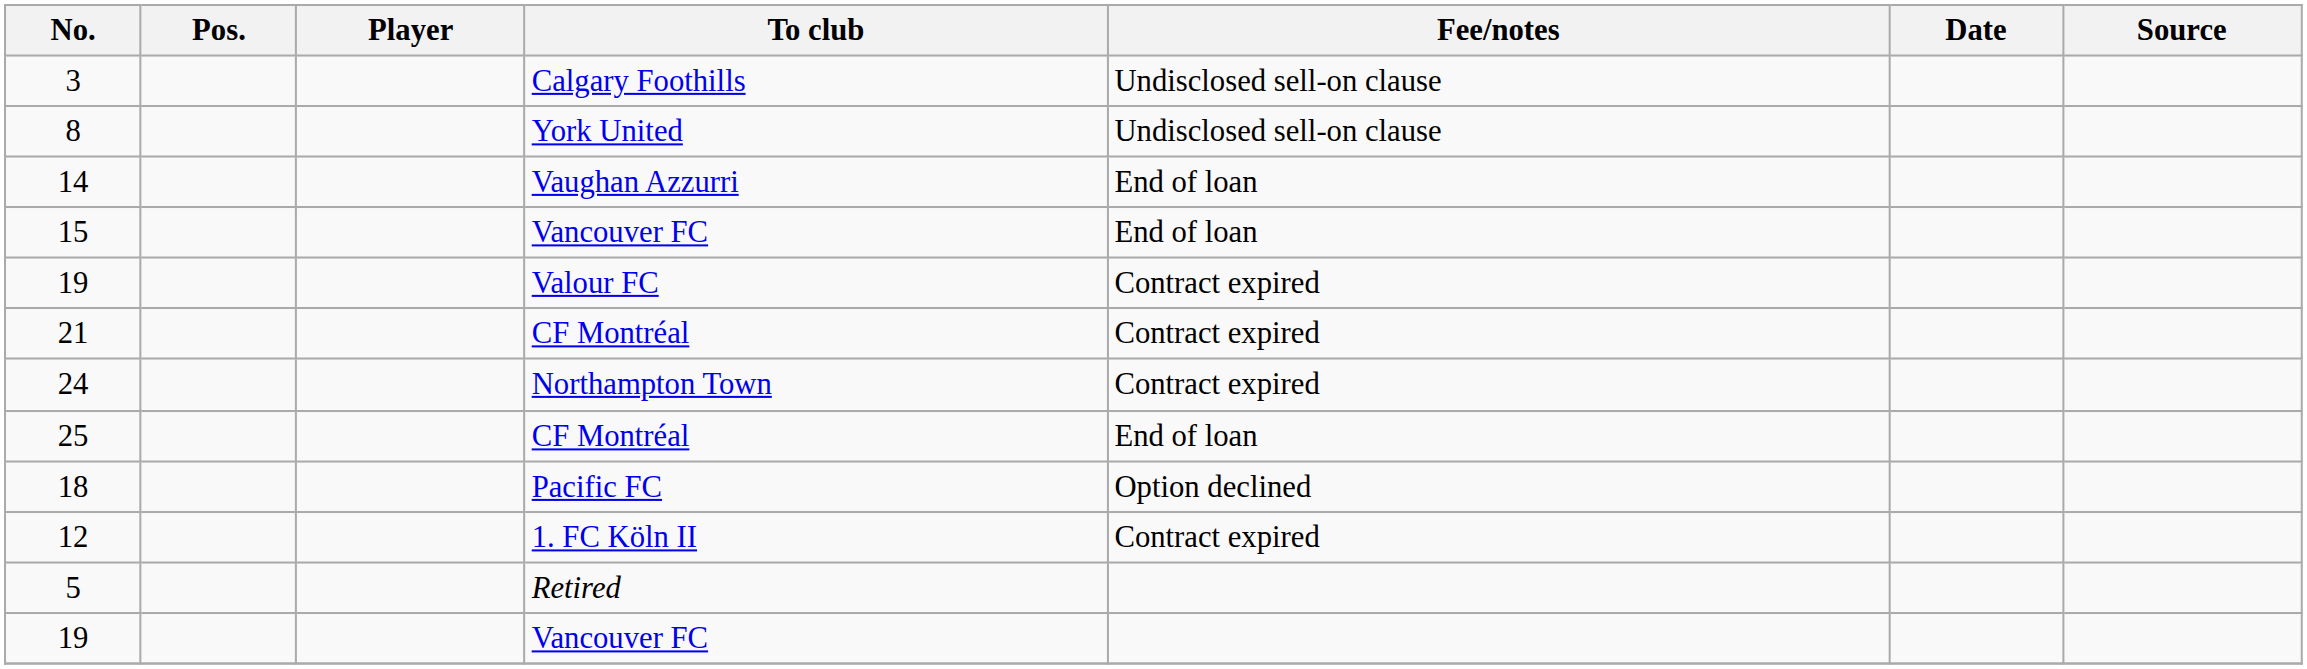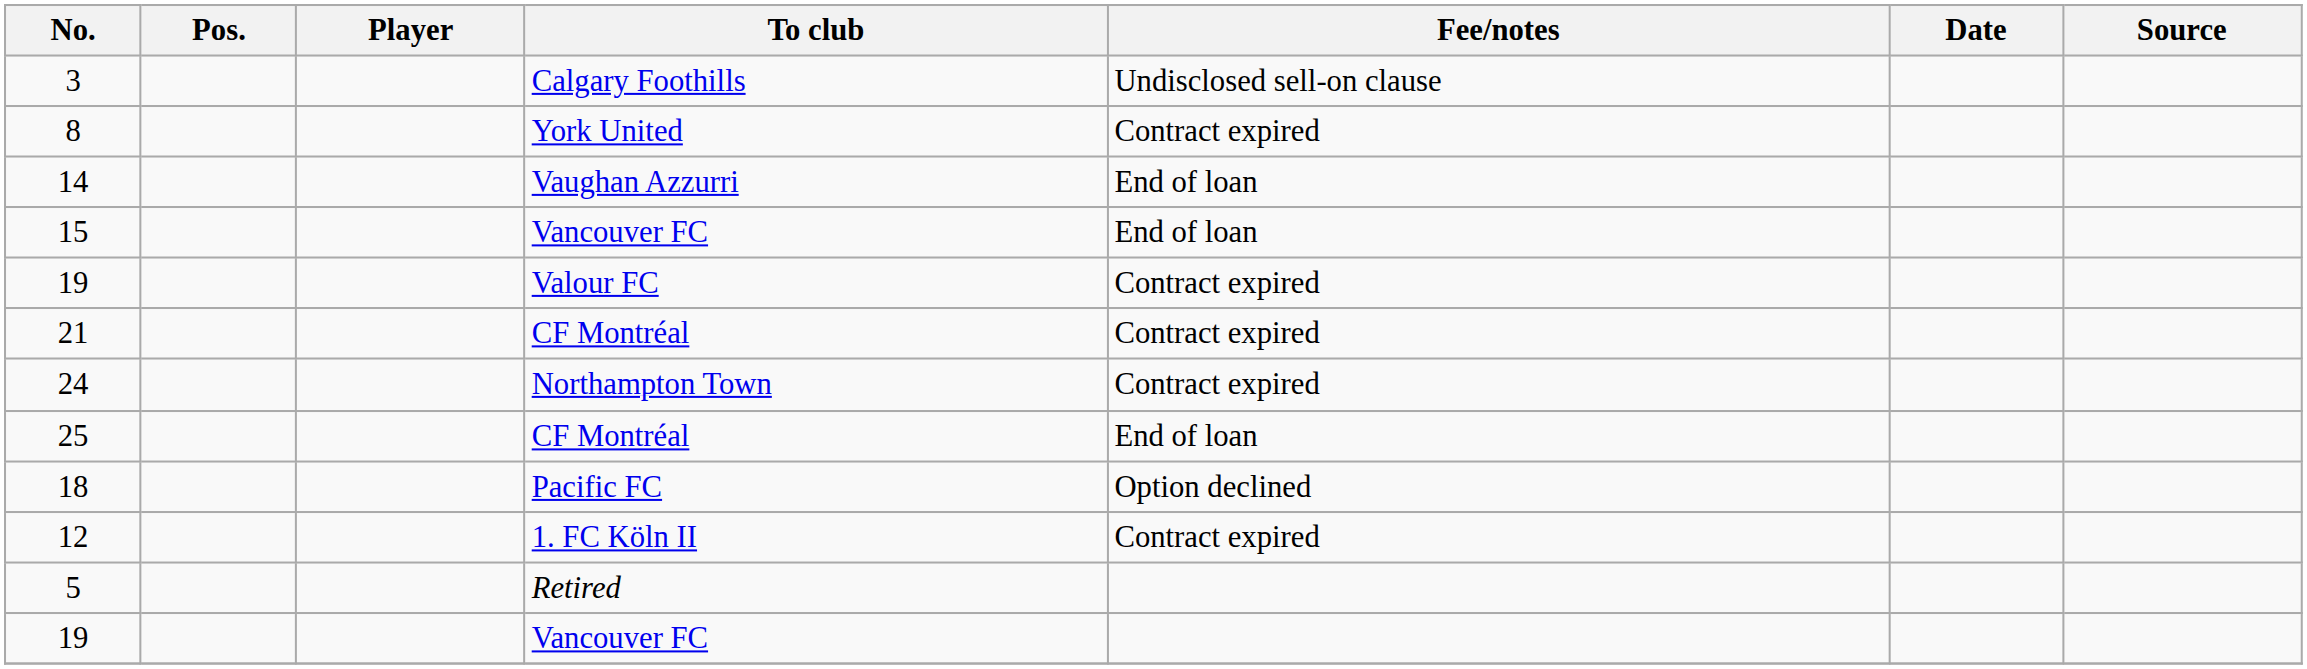8 | Fee/notes: Undisclosed sell-on clause -> Contract expired
